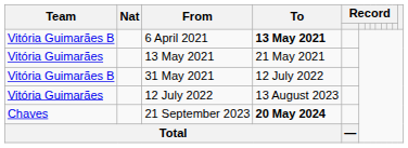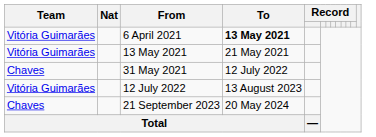6 April 2021 | Team: Vitória Guimarães B -> Vitória Guimarães
31 May 2021 | Team: Vitória Guimarães B -> Chaves
21 September 2023 | To: bold -> normal
